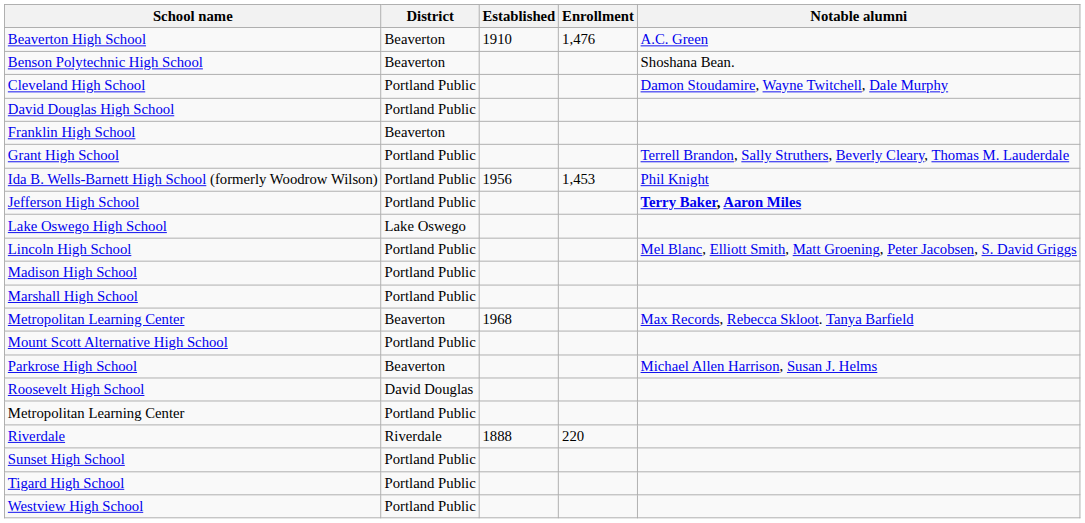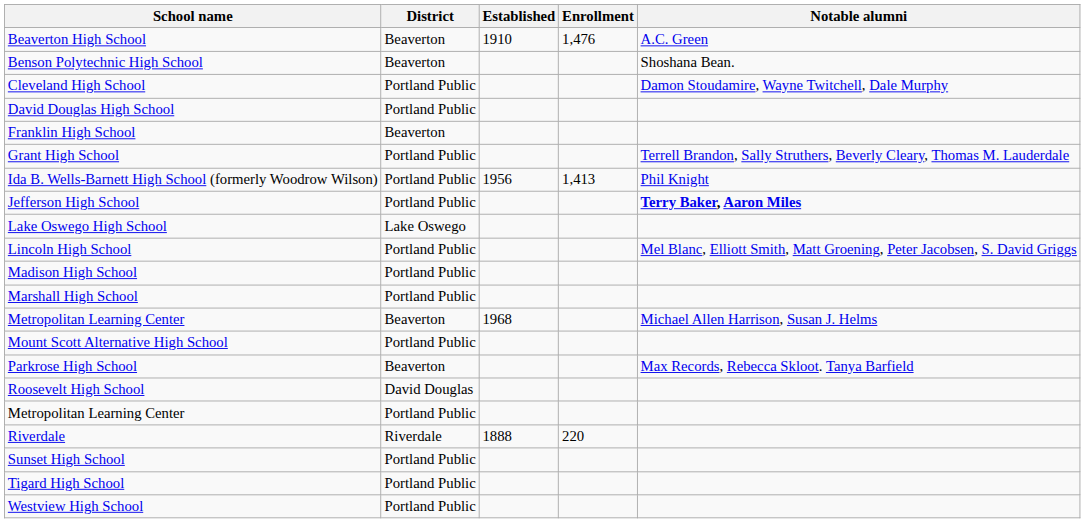Ida B. Wells-Barnett High School (formerly Woodrow Wilson) | Enrollment: 1,453 -> 1,413
Metropolitan Learning Center / 1968 | Notable alumni: Max Records, Rebecca Skloot. Tanya Barfield -> Michael Allen Harrison, Susan J. Helms
Parkrose High School | Notable alumni: Michael Allen Harrison, Susan J. Helms -> Max Records, Rebecca Skloot. Tanya Barfield
